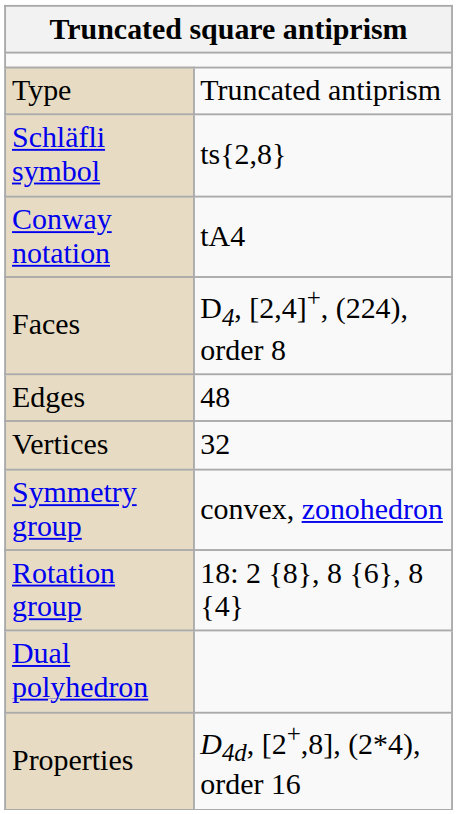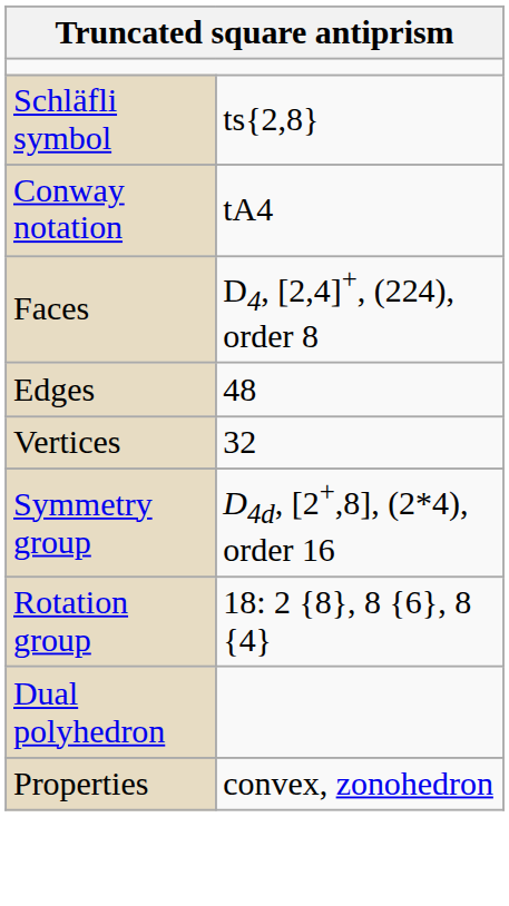- row: Type | Truncated antiprism
Symmetry group | column 2: convex, zonohedron -> D4d, [2+,8], (2*4), order 16
Properties | column 2: D4d, [2+,8], (2*4), order 16 -> convex, zonohedron
